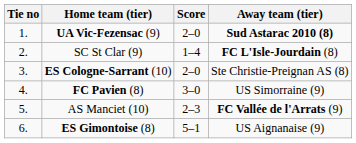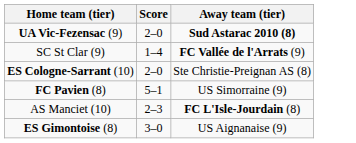- column: Tie no | 1. | 2. | 3. | 4. | 5. | 6.
SC St Clar (9) | Away team (tier): FC L'Isle-Jourdain (8) -> FC Vallée de l'Arrats (9)
FC Pavien (8) | Score: 3–0 -> 5–1
AS Manciet (10) | Away team (tier): FC Vallée de l'Arrats (9) -> FC L'Isle-Jourdain (8)
ES Gimontoise (8) | Score: 5–1 -> 3–0
